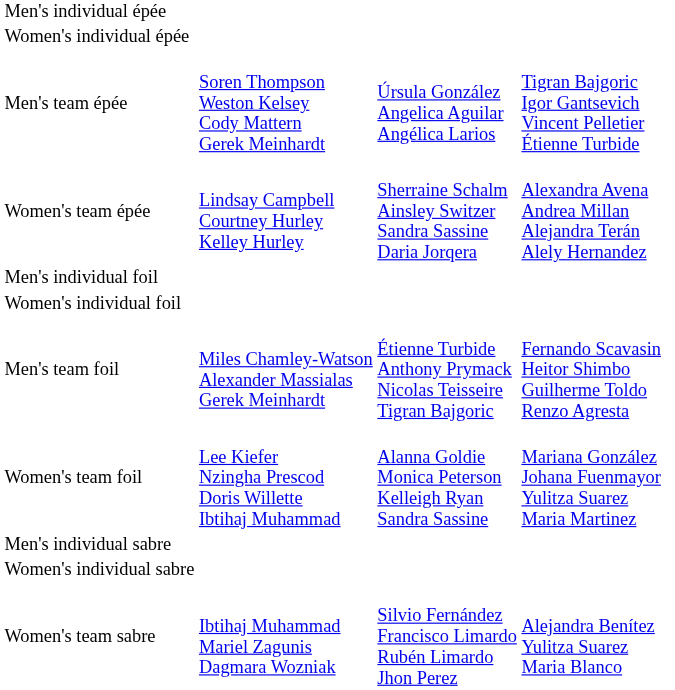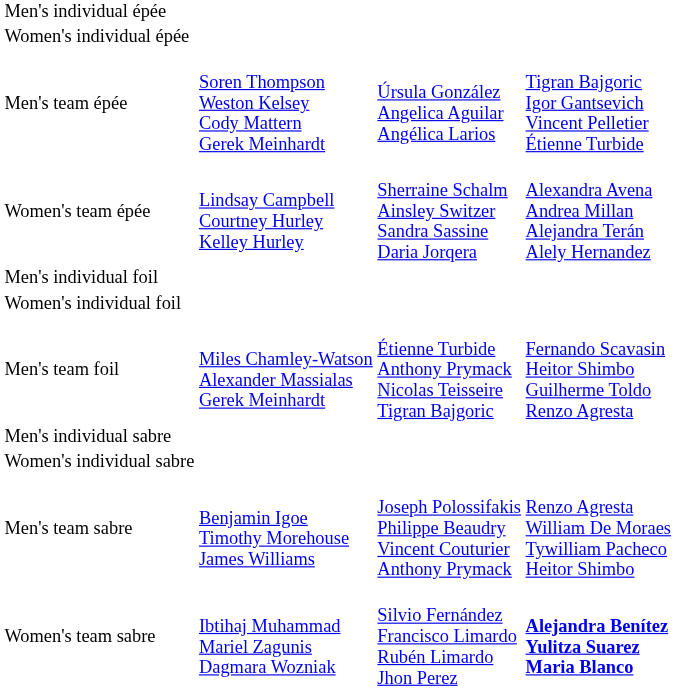- row: Women's team foil | Lee Kiefer Nzingha Prescod Doris Willette Ibtihaj Muhammad | Alanna Goldie Monica Peterson Kelleigh Ryan Sandra Sassine | Mariana González Johana Fuenmayor Yulitza Suarez Maria Martinez
+ row: Men's team sabre | Benjamin Igoe Timothy Morehouse James Williams | Joseph Polossifakis Philippe Beaudry Vincent Couturier Anthony Prymack | Renzo Agresta William De Moraes Tywilliam Pacheco Heitor Shimbo
Women's team sabre | column 4: normal -> bold
